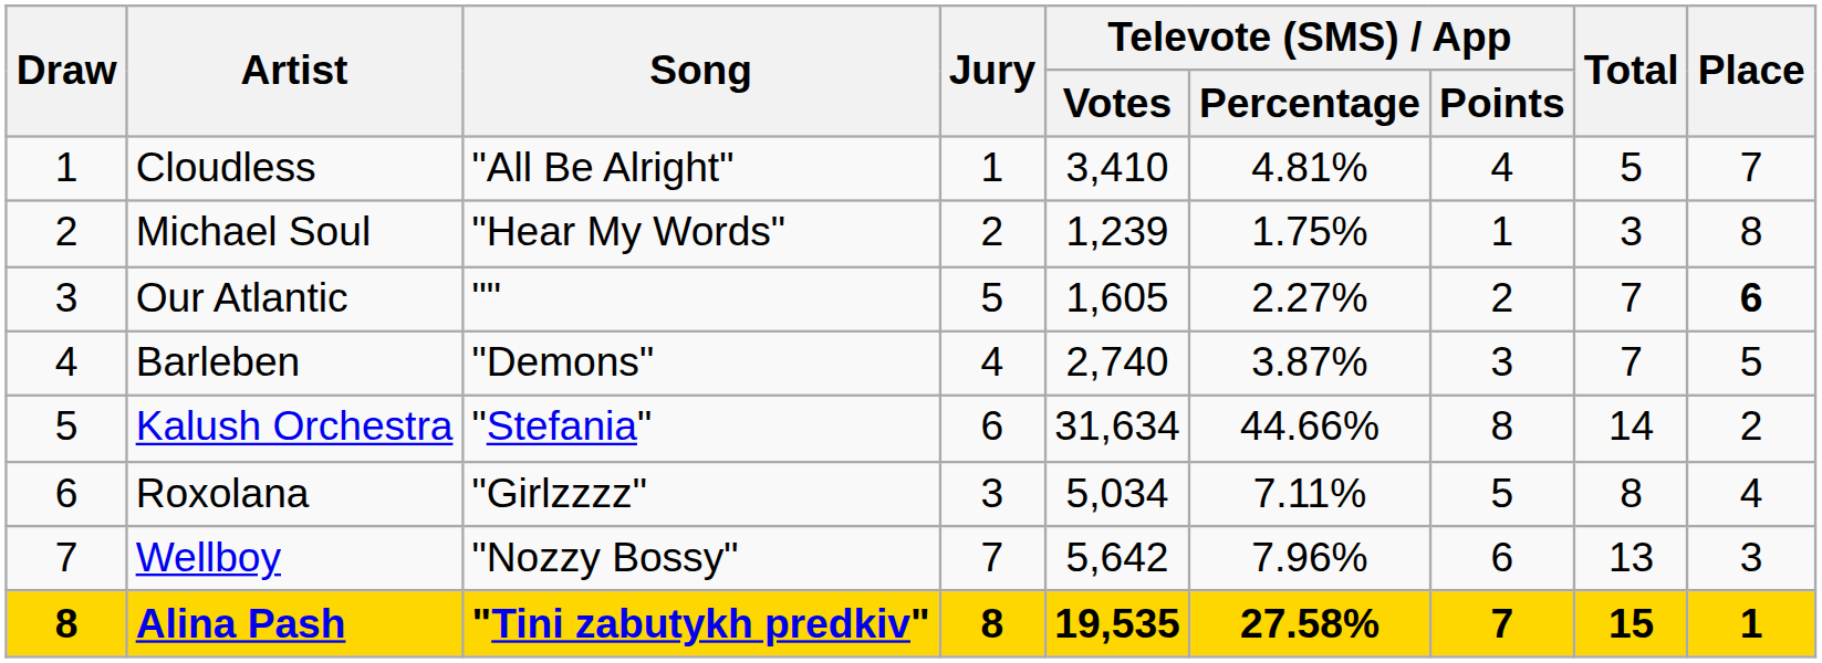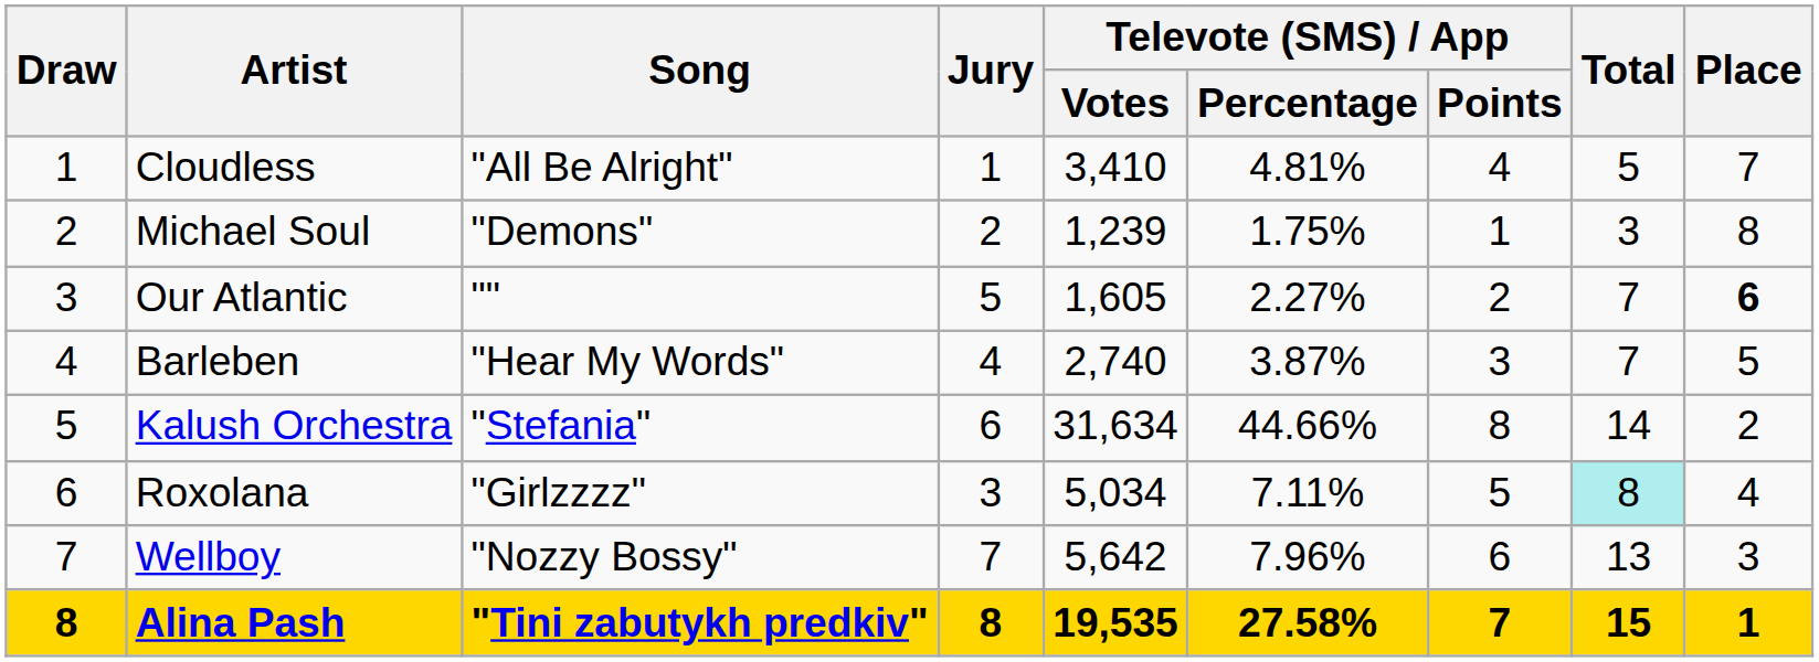Michael Soul | Song: "Hear My Words" -> "Demons"
Barleben | Song: "Demons" -> "Hear My Words"
Roxolana | Total: no background -> paleturquoise background
